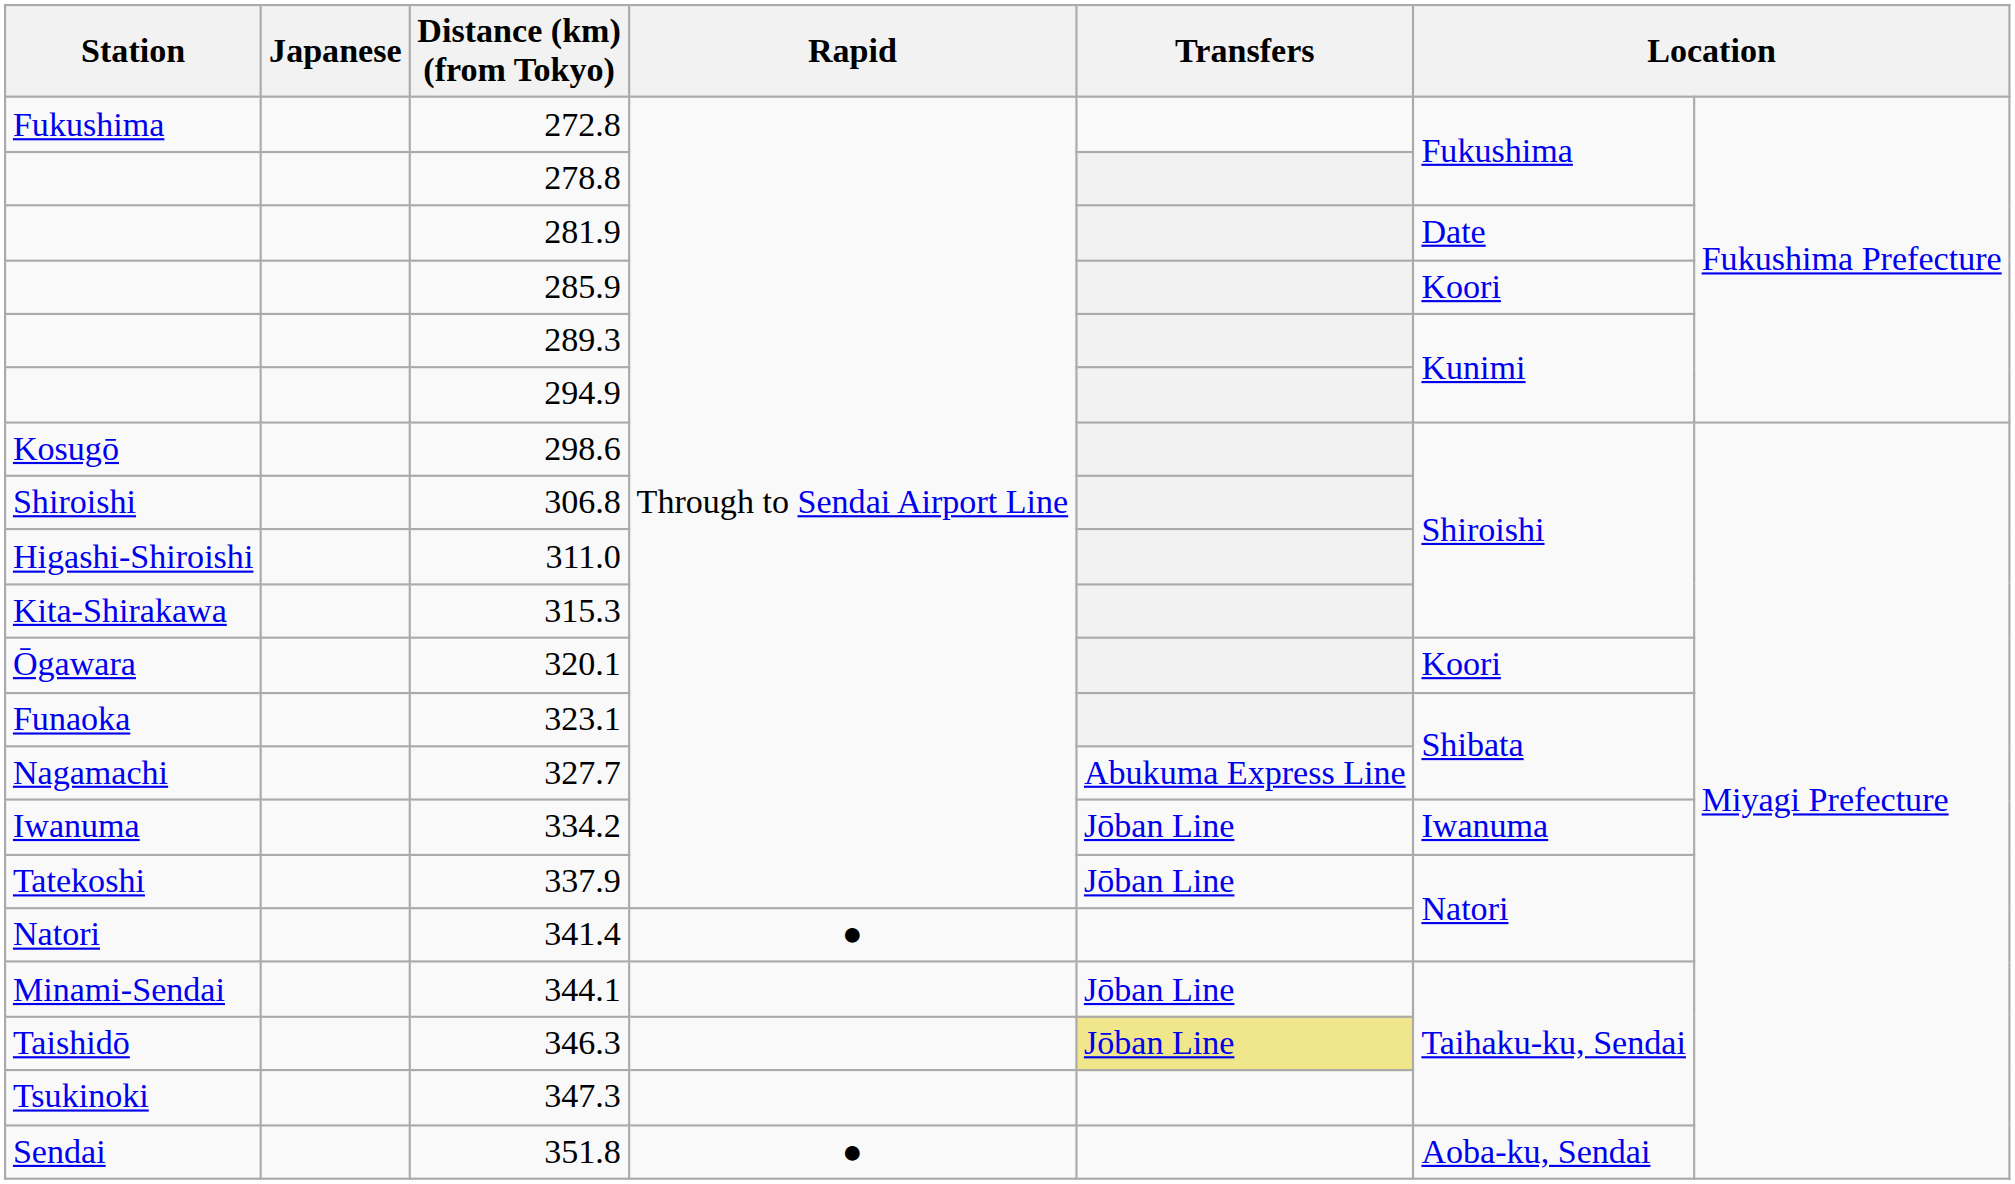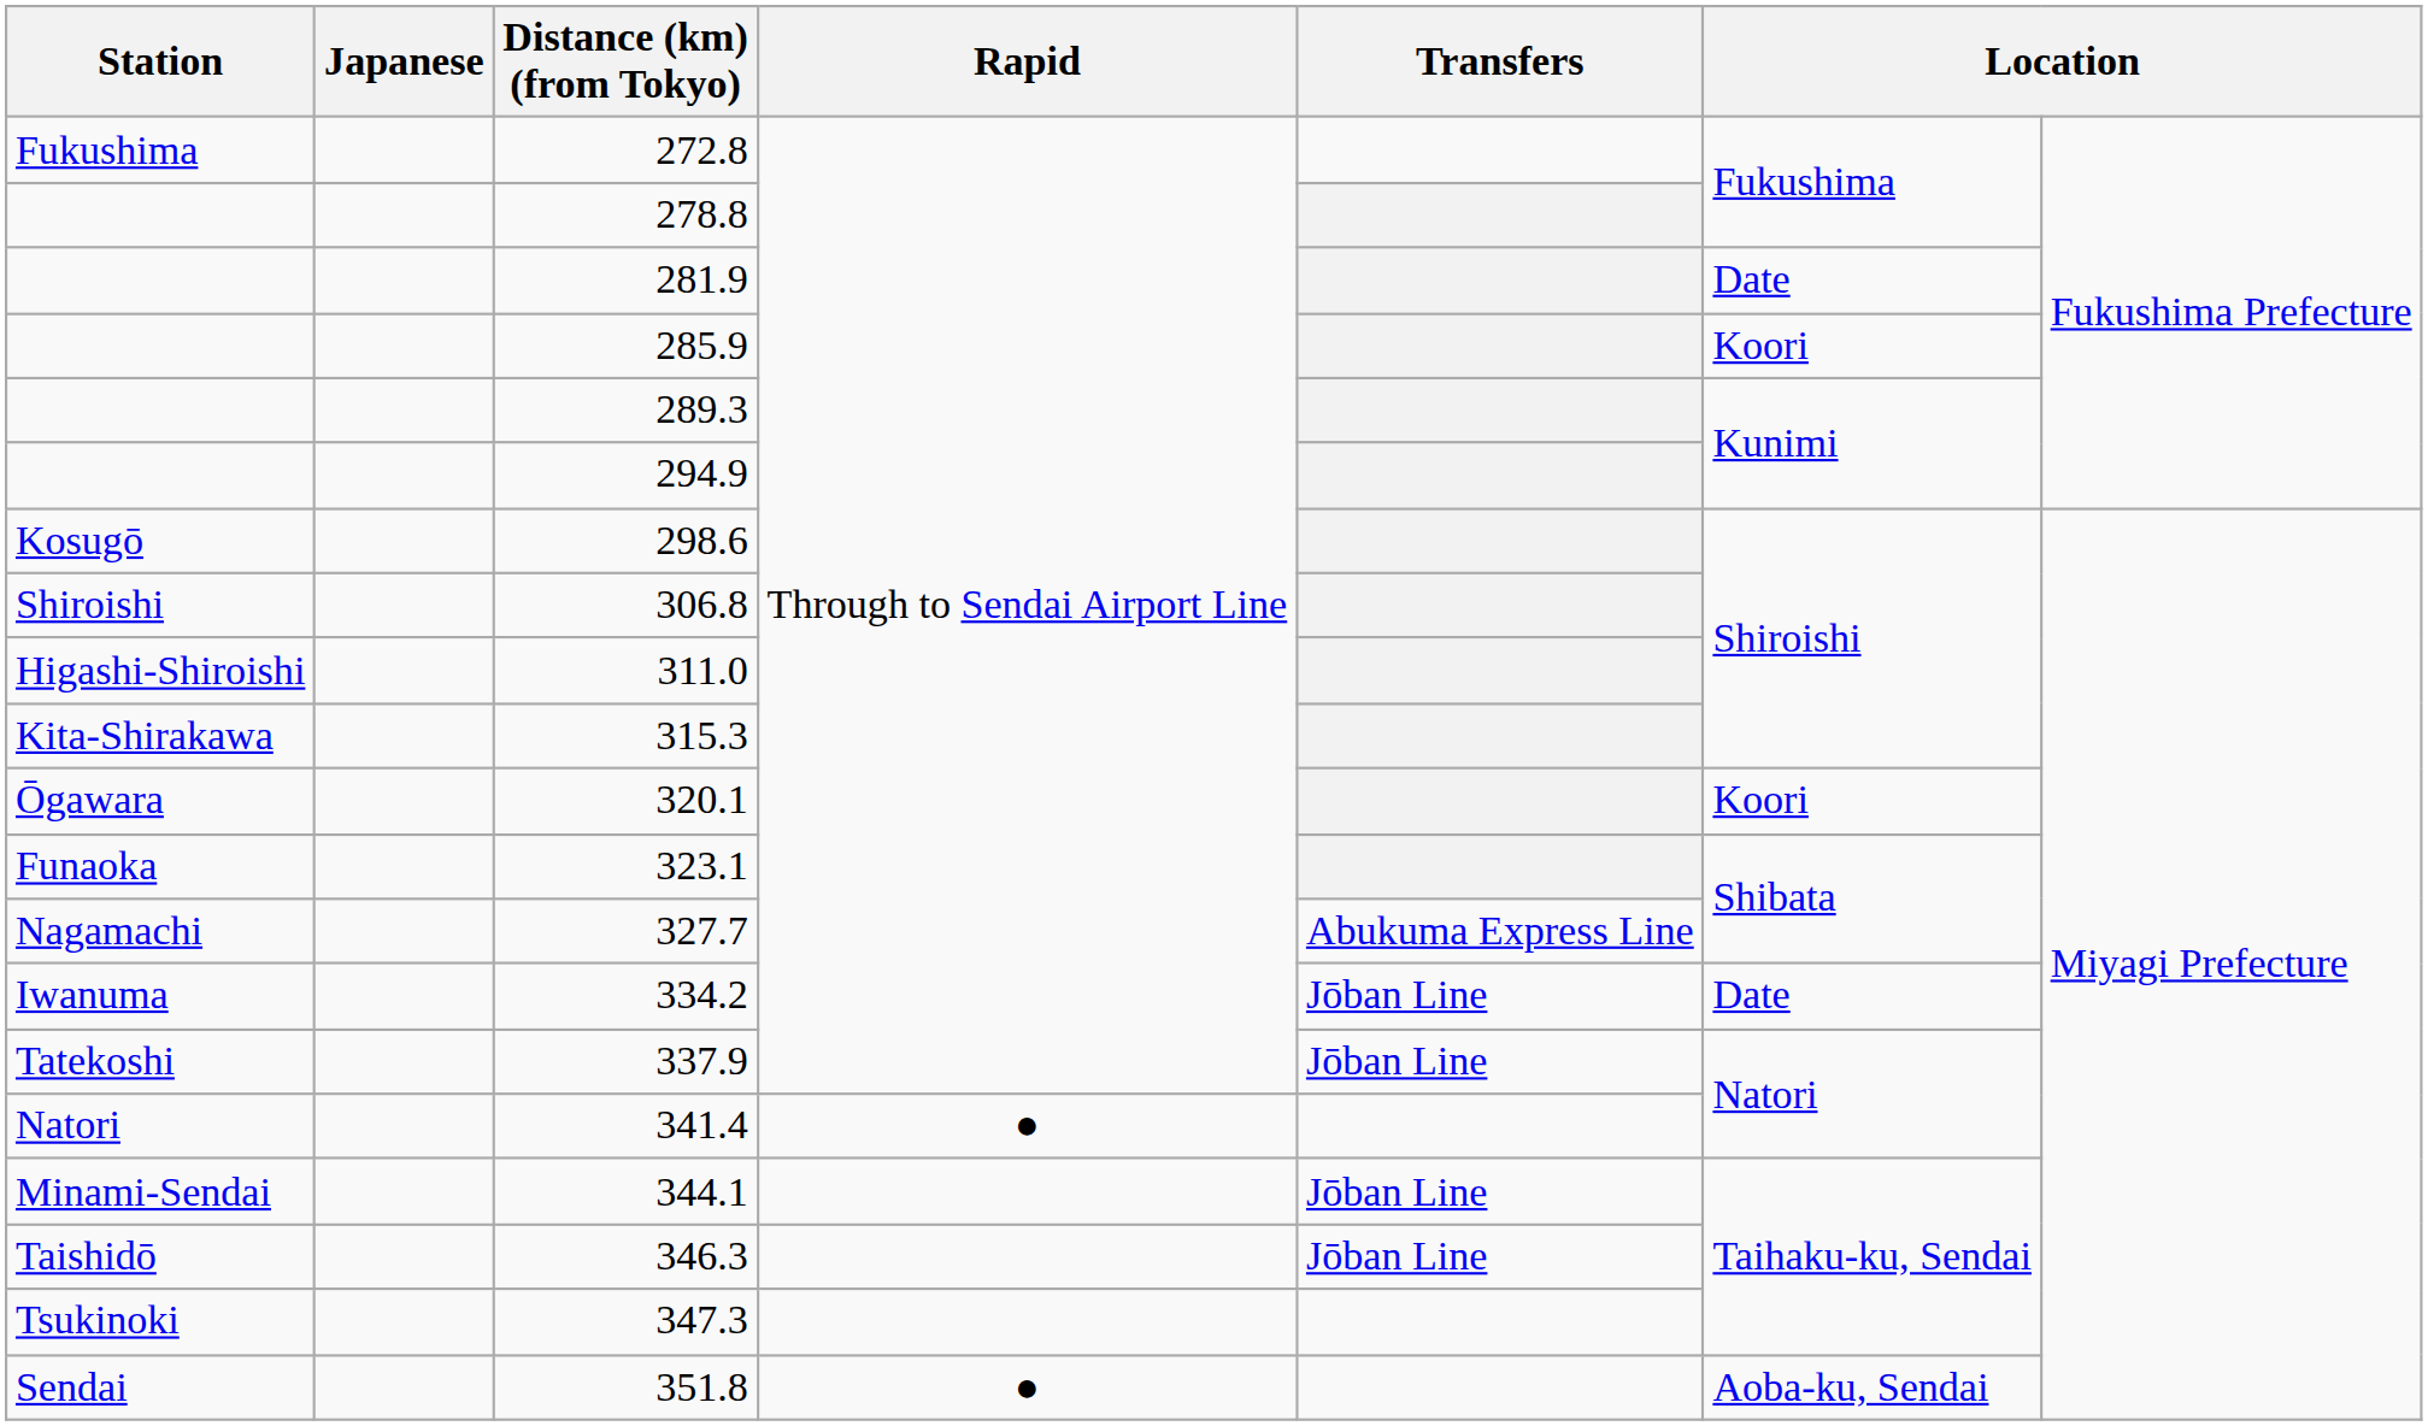334.2 | column 6: Iwanuma -> Date
346.3 | Transfers: khaki background -> no background
